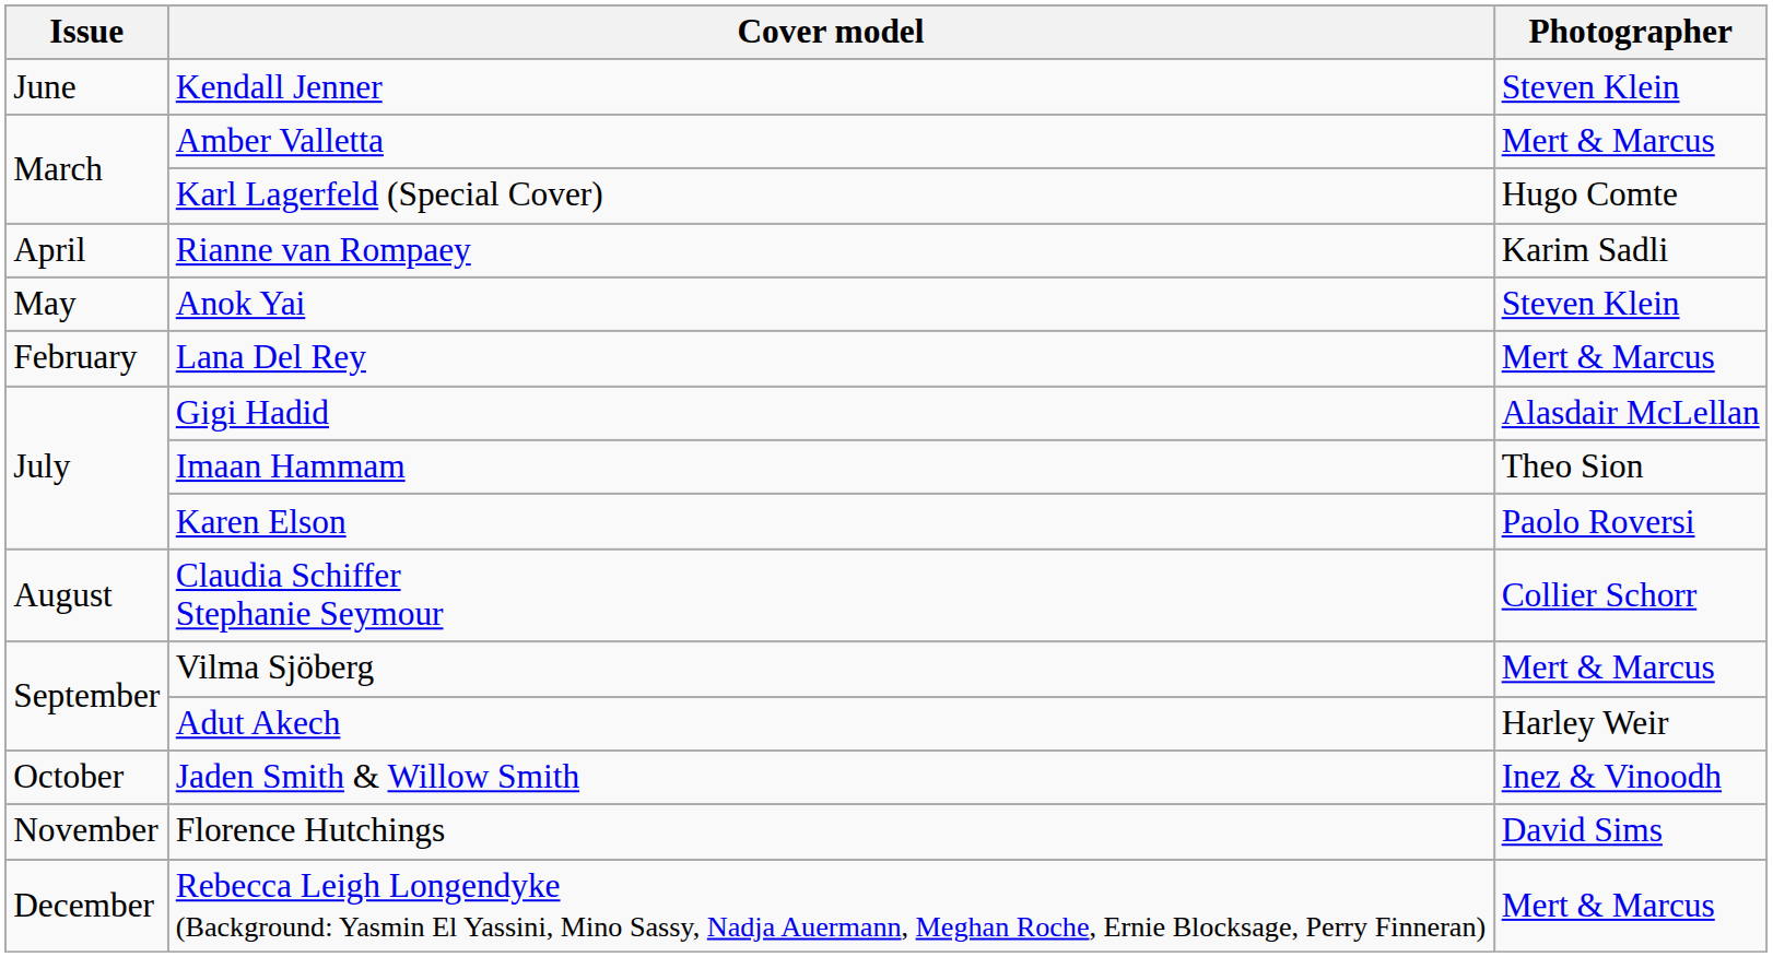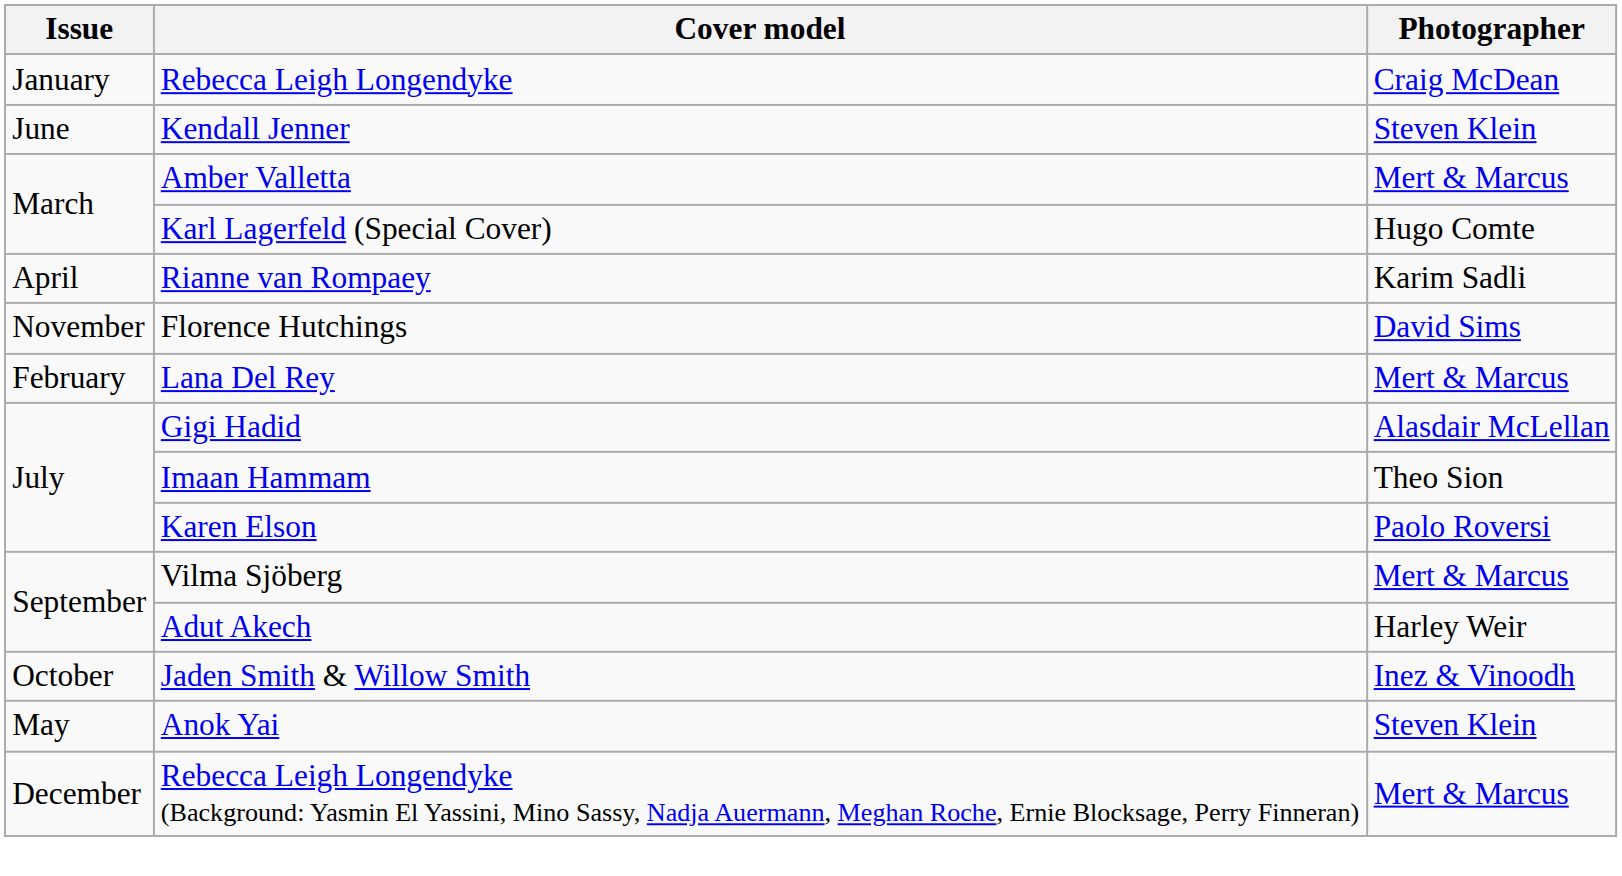+ row: January | Rebecca Leigh Longendyke | Craig McDean
rows swapped: Anok Yai <-> Florence Hutchings
- row: August | Claudia Schiffer Stephanie Seymour | Collier Schorr
